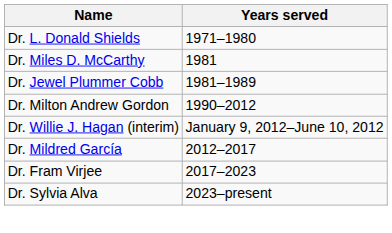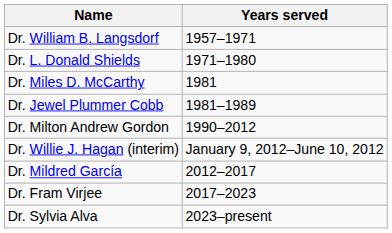+ row: Dr. William B. Langsdorf | 1957–1971
